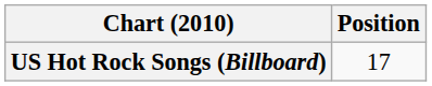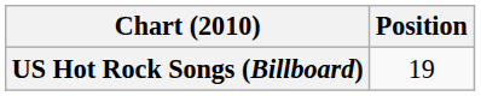US Hot Rock Songs (Billboard) | Position: 17 -> 19
